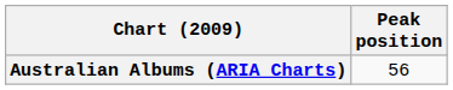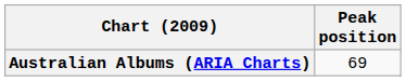Australian Albums (ARIA Charts) | Peak position: 56 -> 69
